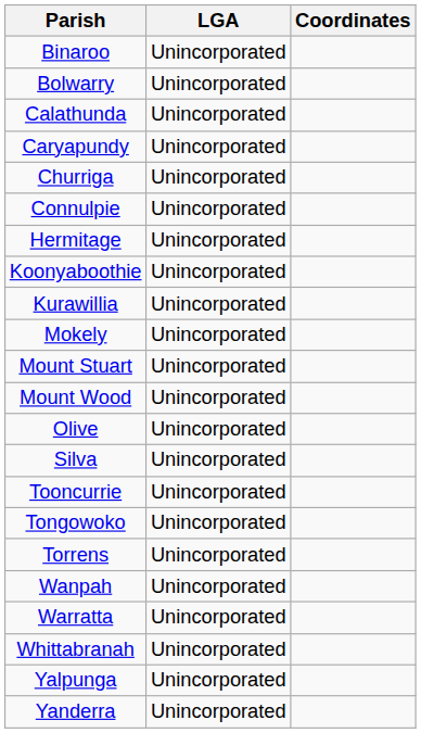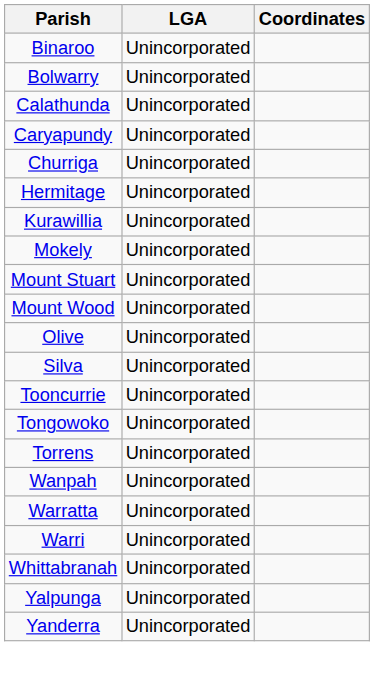- row: Connulpie | Unincorporated
- row: Koonyaboothie | Unincorporated
+ row: Warri | Unincorporated
